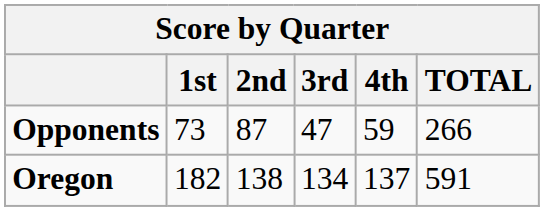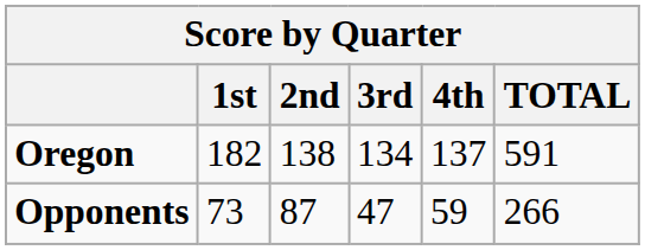rows swapped: Oregon <-> Opponents
